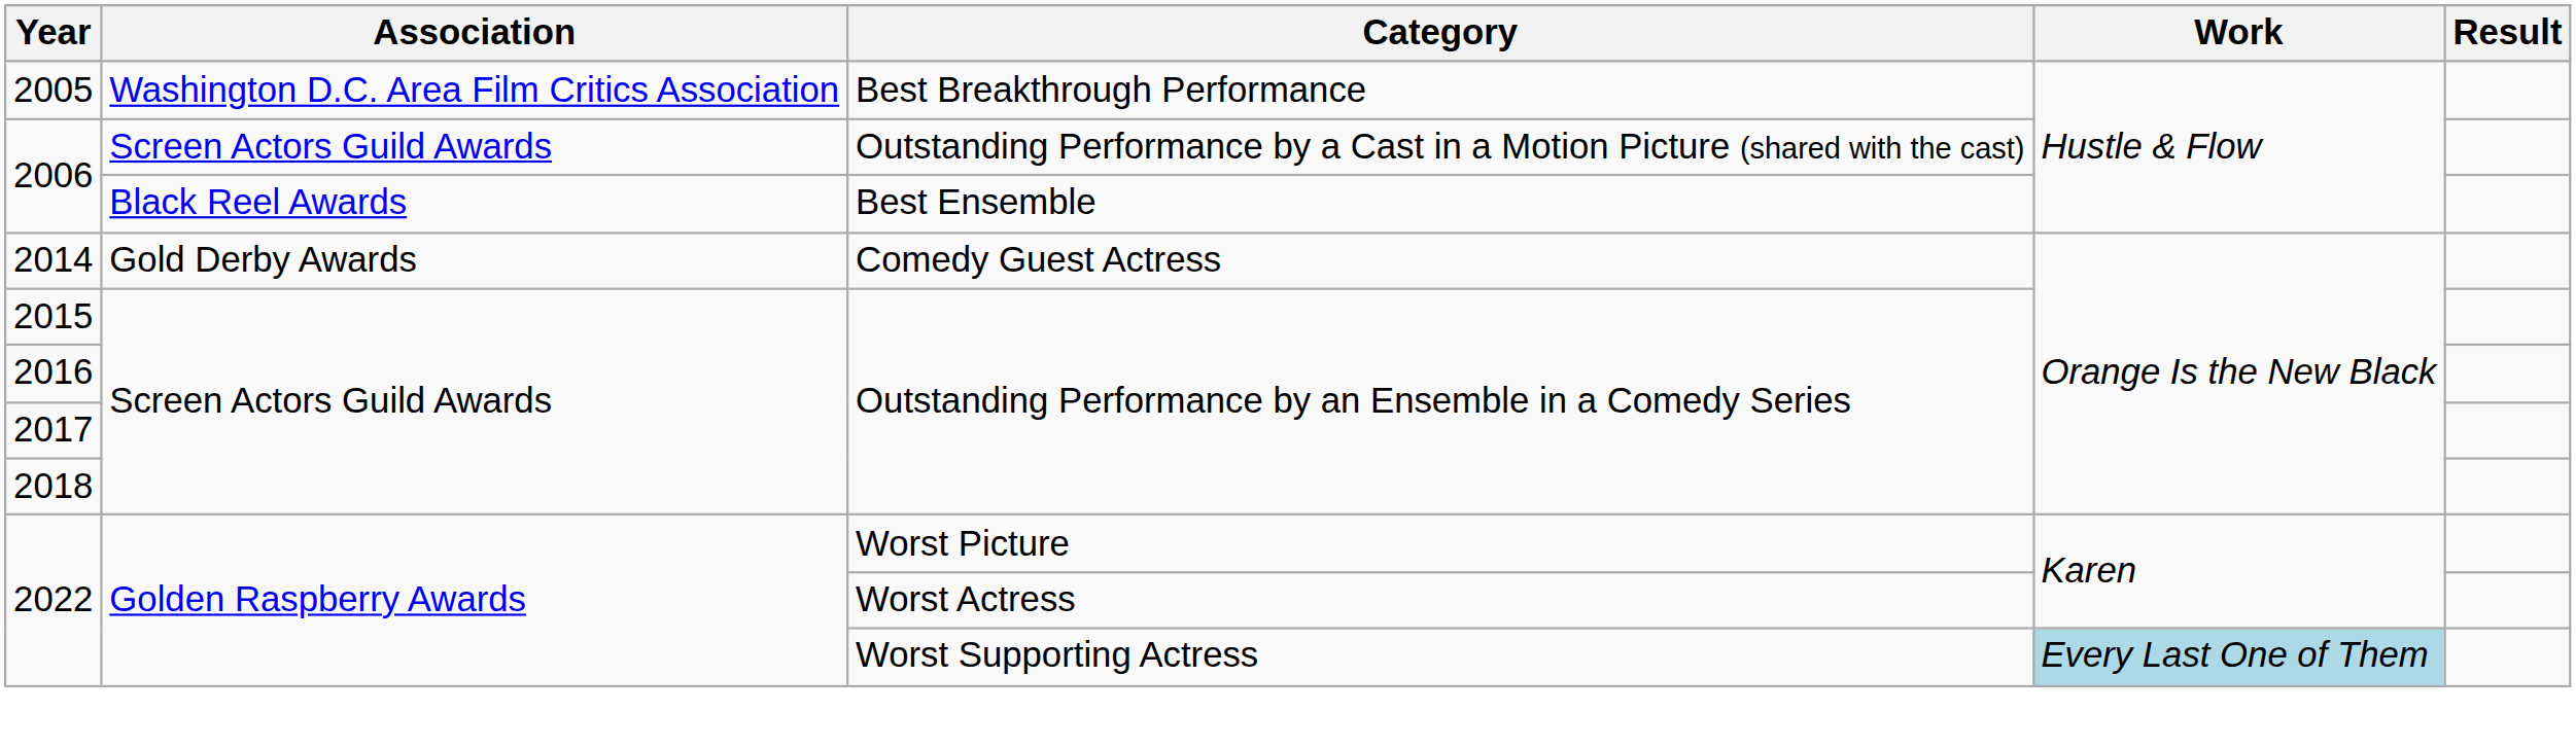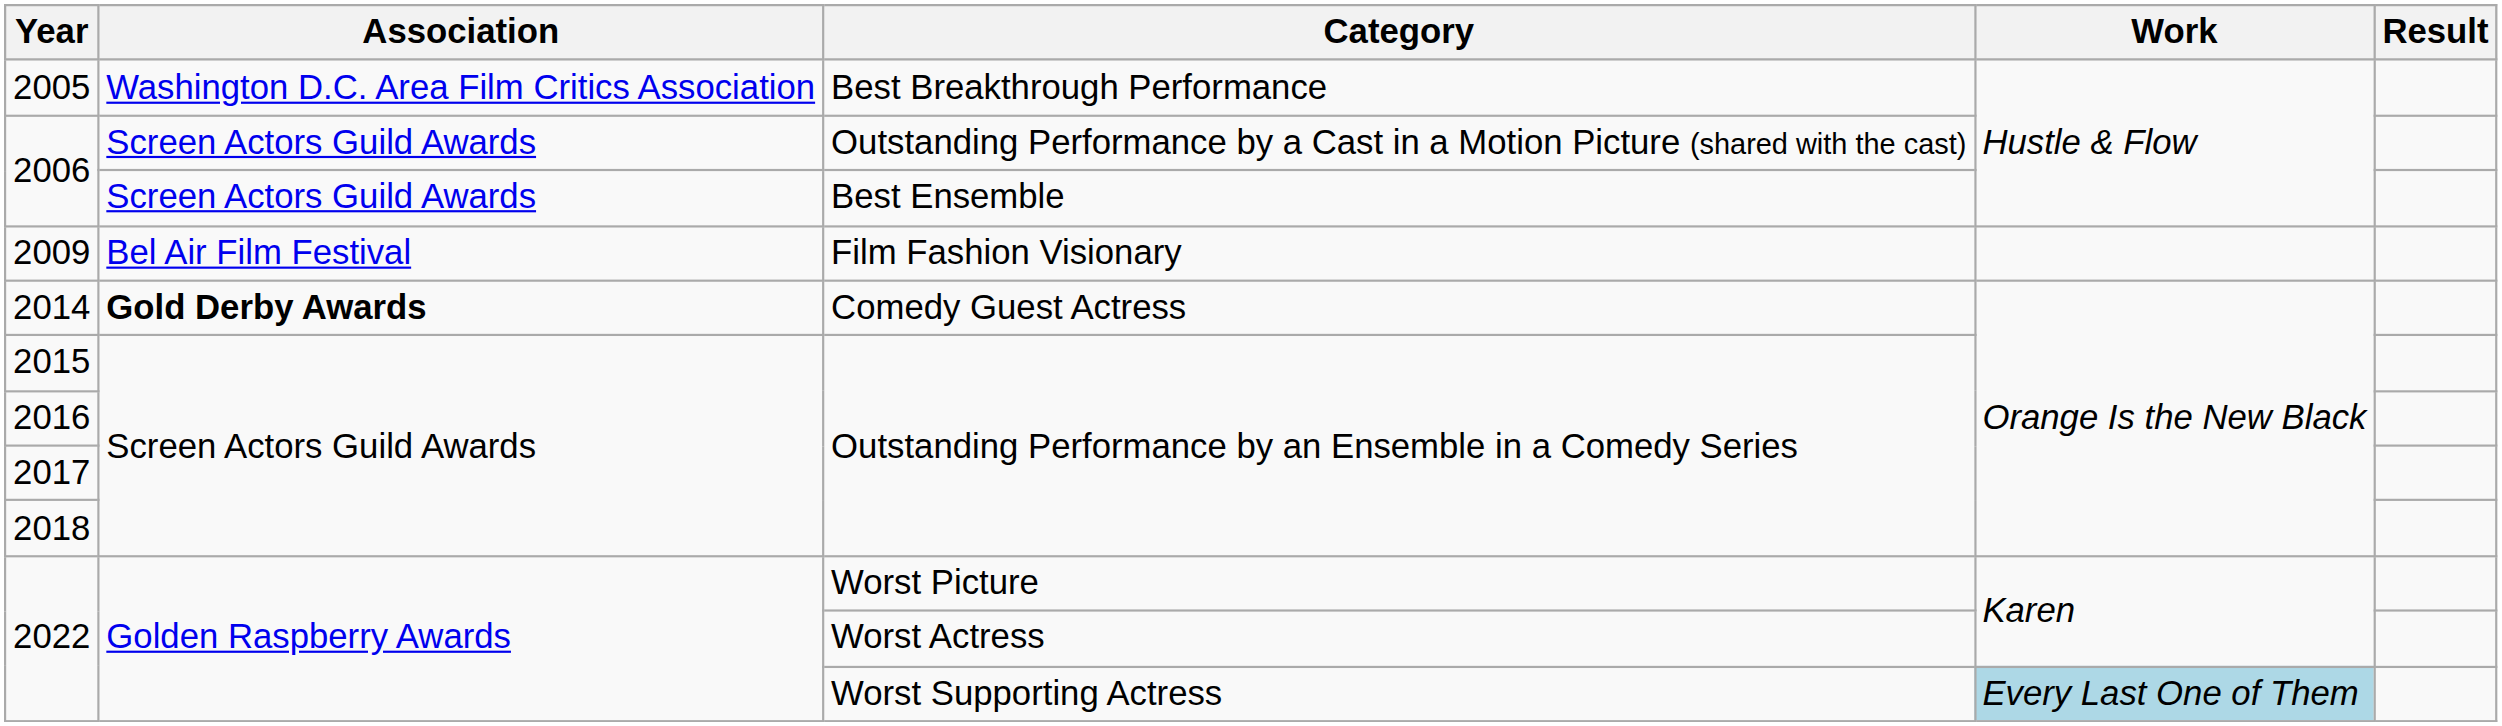2006 / Best Ensemble | Association: Black Reel Awards -> Screen Actors Guild Awards
+ row: 2009 | Bel Air Film Festival | Film Fashion Visionary
2014 | Association: normal -> bold
